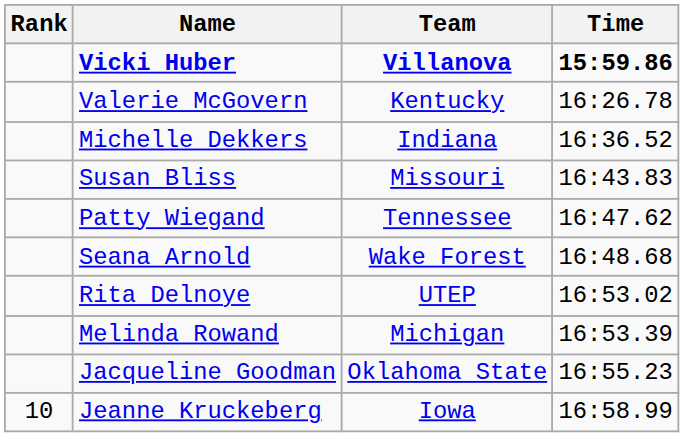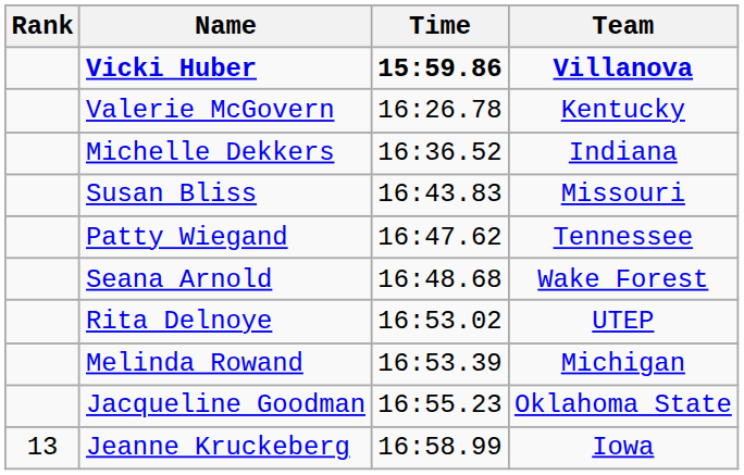columns swapped: Team <-> Time
Jeanne Kruckeberg | Rank: 10 -> 13
